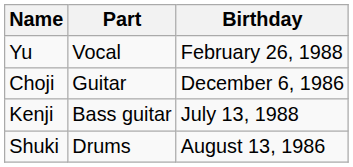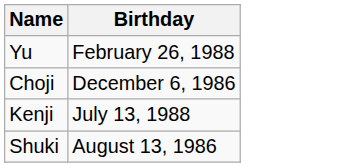- column: Part | Vocal | Guitar | Bass guitar | Drums
